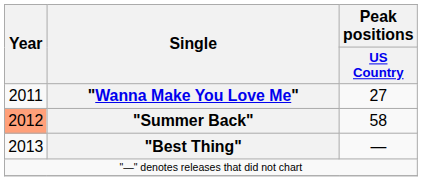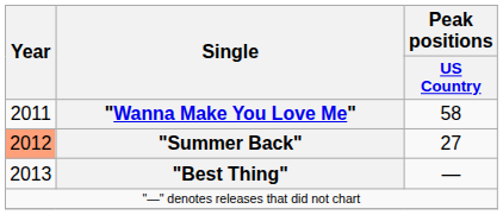"Wanna Make You Love Me" | Peak positions / US Country: 27 -> 58
"Summer Back" | Peak positions / US Country: 58 -> 27
